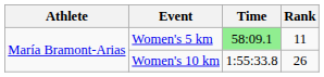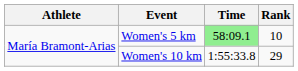Women's 5 km | Rank: 11 -> 10
Women's 10 km | Rank: 26 -> 29
